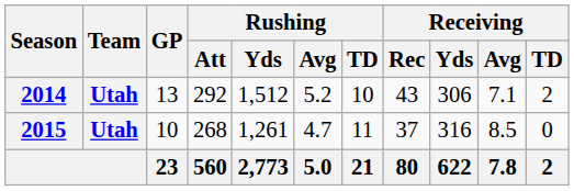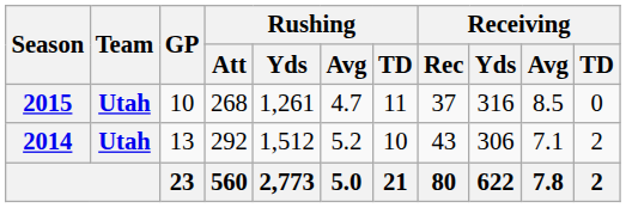rows swapped: 2014 <-> 2015
